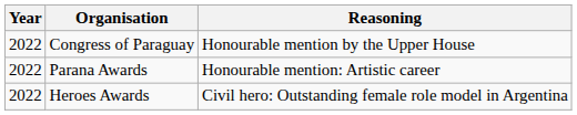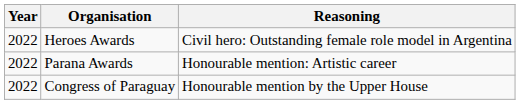rows swapped: Heroes Awards <-> Congress of Paraguay
